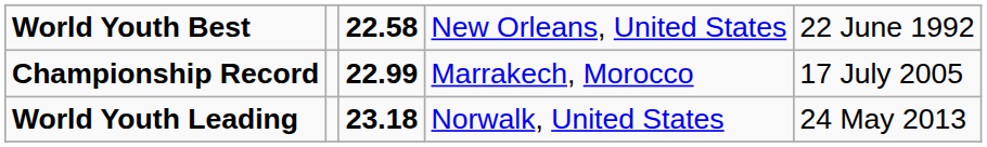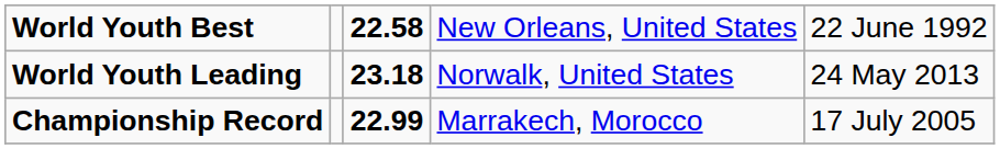rows swapped: Championship Record <-> World Youth Leading
